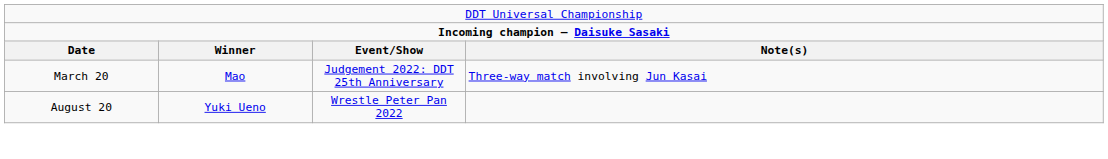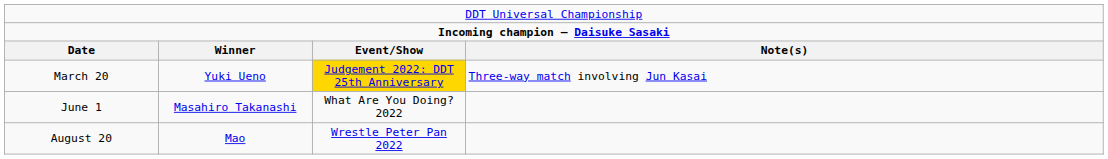March 20 | column 2: Mao -> Yuki Ueno
March 20 | column 3: no background -> gold background
+ row: June 1 | Masahiro Takanashi | What Are You Doing? 2022
August 20 | column 2: Yuki Ueno -> Mao
